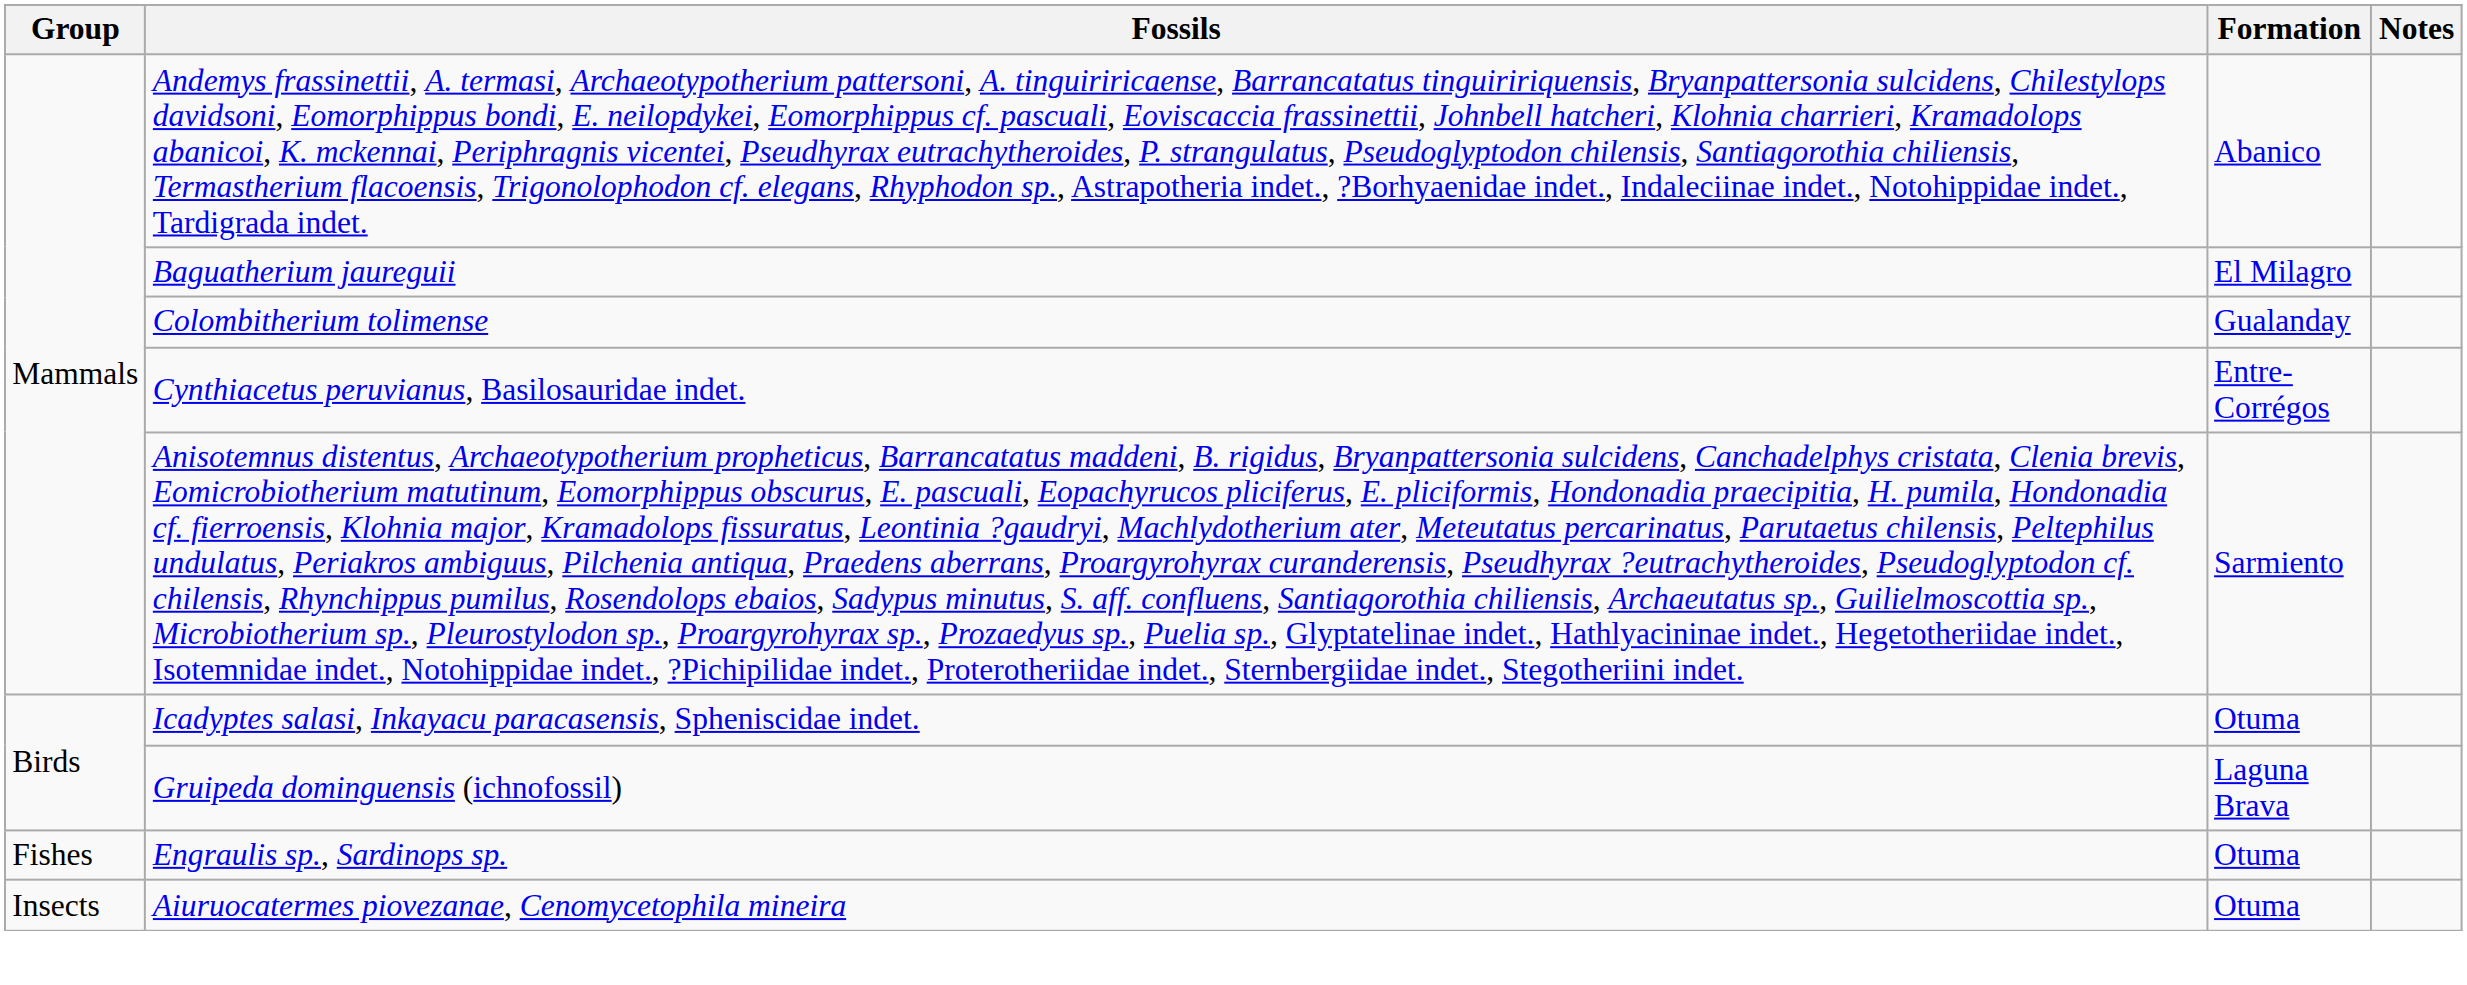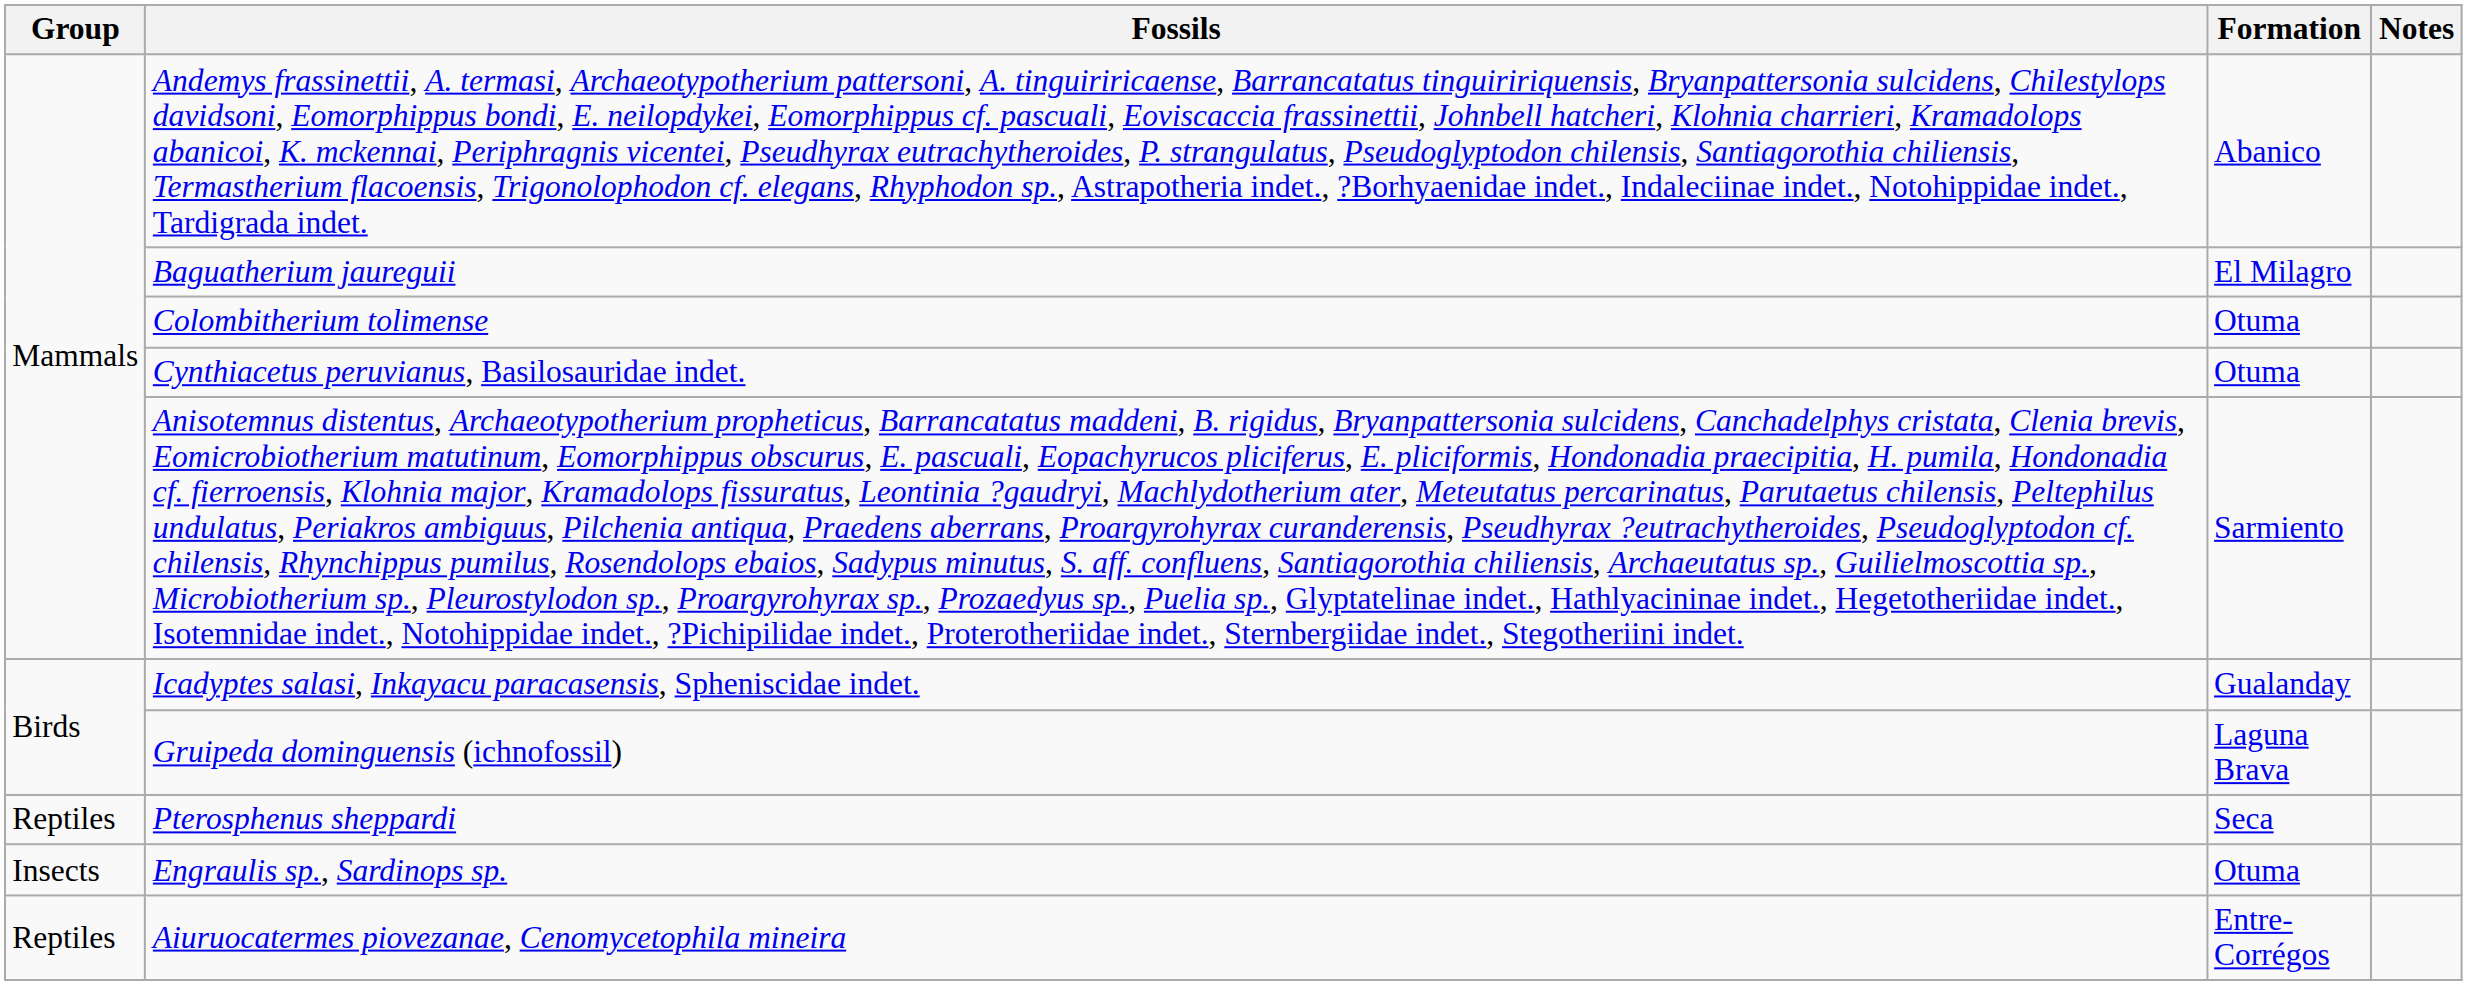Colombitherium tolimense | Formation: Gualanday -> Otuma
Cynthiacetus peruvianus, Basilosauridae indet. | Formation: Entre-Corrégos -> Otuma
Icadyptes salasi, Inkayacu paracasensis, Spheniscidae indet. | Formation: Otuma -> Gualanday
+ row: Reptiles | Pterosphenus sheppardi | Seca
Engraulis sp., Sardinops sp. | Group: Fishes -> Insects
Aiuruocatermes piovezanae, Cenomycetophila mineira | Group: Insects -> Reptiles
Aiuruocatermes piovezanae, Cenomycetophila mineira | Formation: Otuma -> Entre-Corrégos
